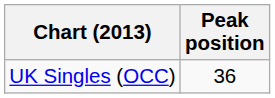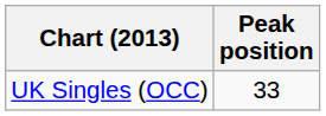UK Singles (OCC) | Peak position: 36 -> 33
